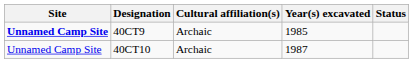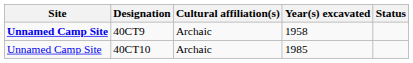40CT9 | Year(s) excavated: 1985 -> 1958
40CT10 | Year(s) excavated: 1987 -> 1985
